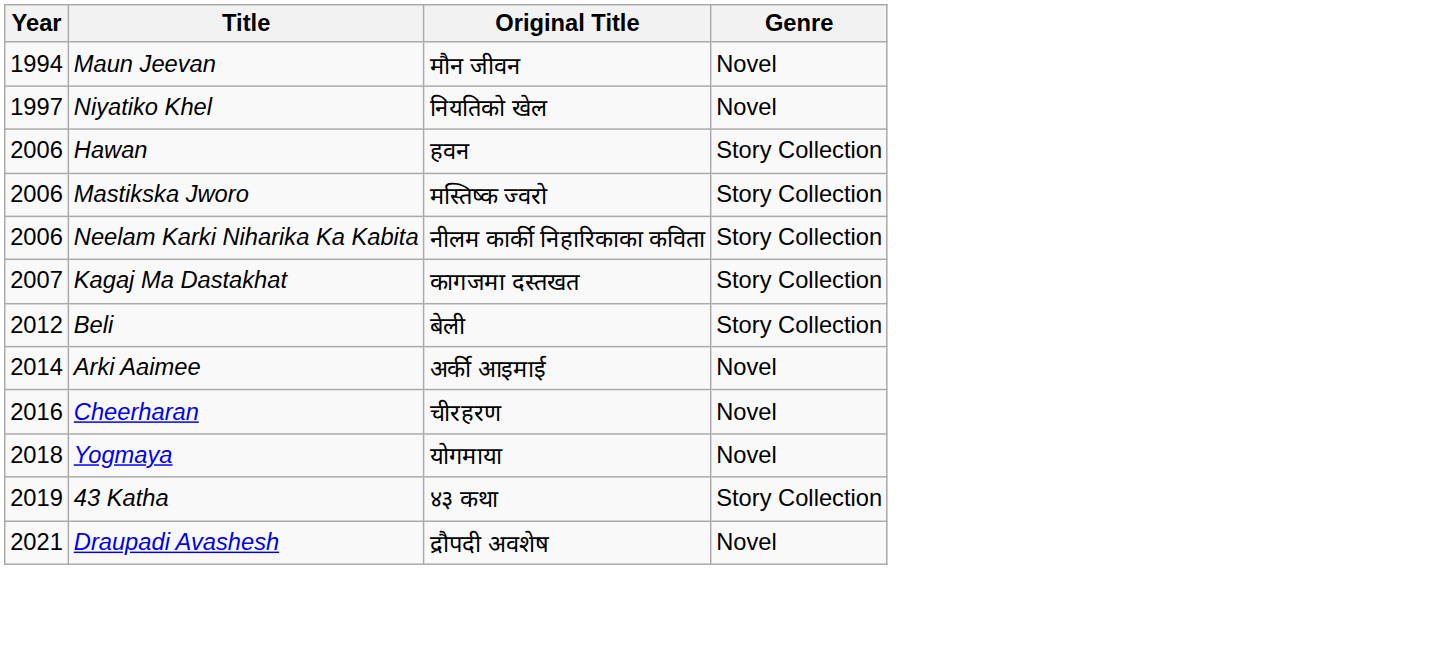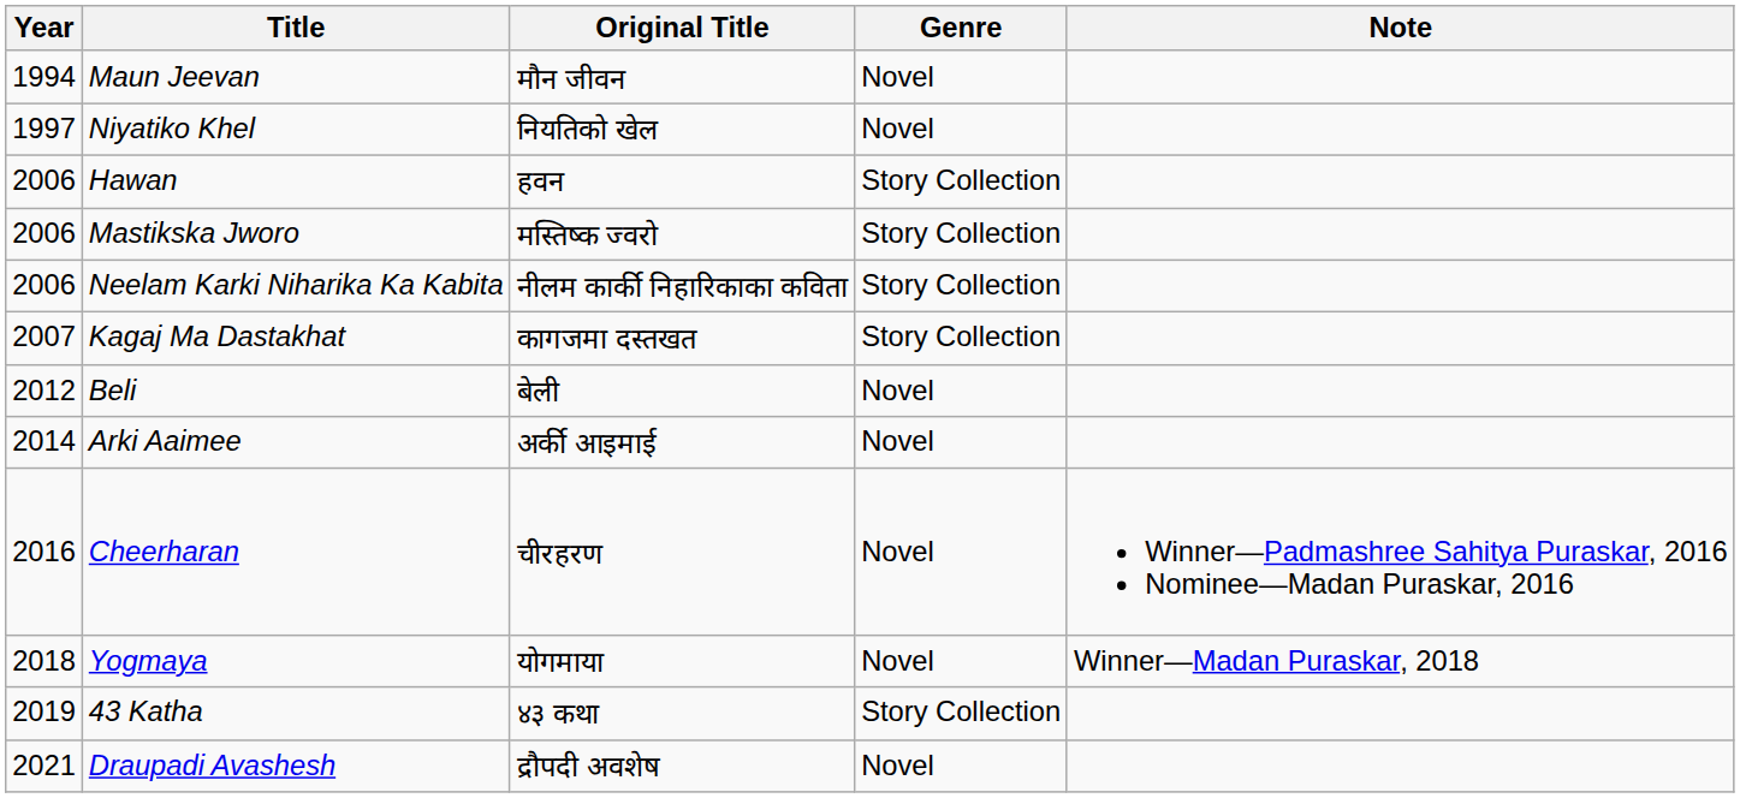+ column: Note | Winner—Padmashree Sahitya Puraskar, 2016 Nominee—Madan Puraskar, 2016 | Winner—Madan Puraskar, 2018
Beli | Genre: Story Collection -> Novel
